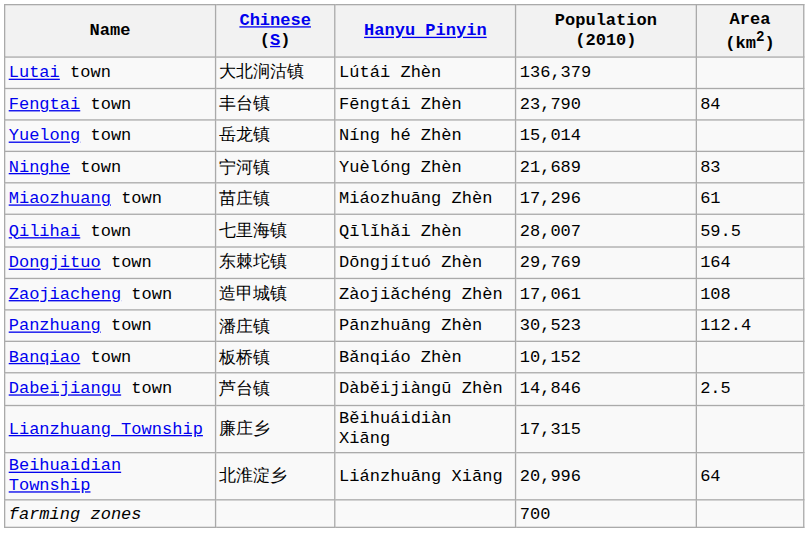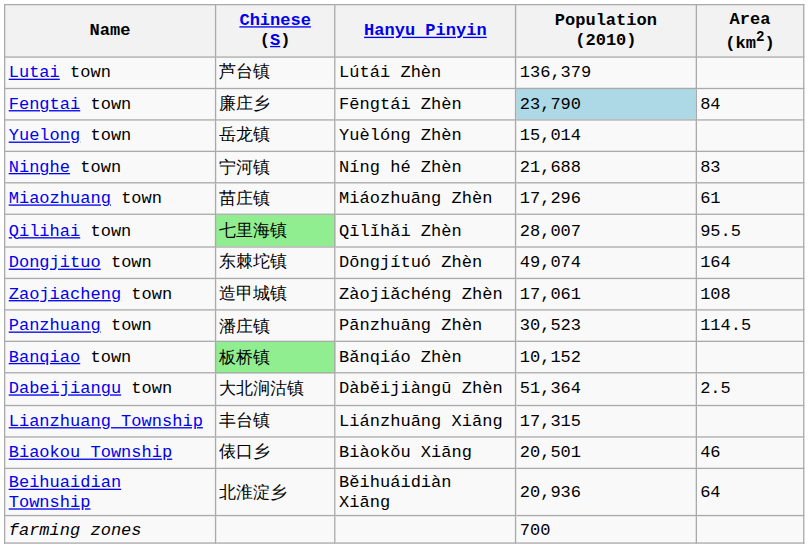Lutai town | Chinese (S): 大北涧沽镇 -> 芦台镇
Fengtai town | Chinese (S): 丰台镇 -> 廉庄乡
Fengtai town | Population (2010): no background -> lightblue background
Yuelong town | Hanyu Pinyin: Níng hé Zhèn -> Yuèlóng Zhèn
Ninghe town | Hanyu Pinyin: Yuèlóng Zhèn -> Níng hé Zhèn
Ninghe town | Population (2010): 21,689 -> 21,688
Qilihai town | Chinese (S): no background -> lightgreen background
Qilihai town | Area (km2): 59.5 -> 95.5
Dongjituo town | Population (2010): 29,769 -> 49,074
Panzhuang town | Area (km2): 112.4 -> 114.5
Banqiao town | Chinese (S): no background -> lightgreen background
Dabeijiangu town | Chinese (S): 芦台镇 -> 大北涧沽镇
Dabeijiangu town | Population (2010): 14,846 -> 51,364
Lianzhuang Township | Chinese (S): 廉庄乡 -> 丰台镇
Lianzhuang Township | Hanyu Pinyin: Běihuáidiàn Xiāng -> Liánzhuāng Xiāng
+ row: Biaokou Township | 俵口乡 | Biàokǒu Xiāng | 20,501 | 46
Beihuaidian Township | Hanyu Pinyin: Liánzhuāng Xiāng -> Běihuáidiàn Xiāng
Beihuaidian Township | Population (2010): 20,996 -> 20,936
